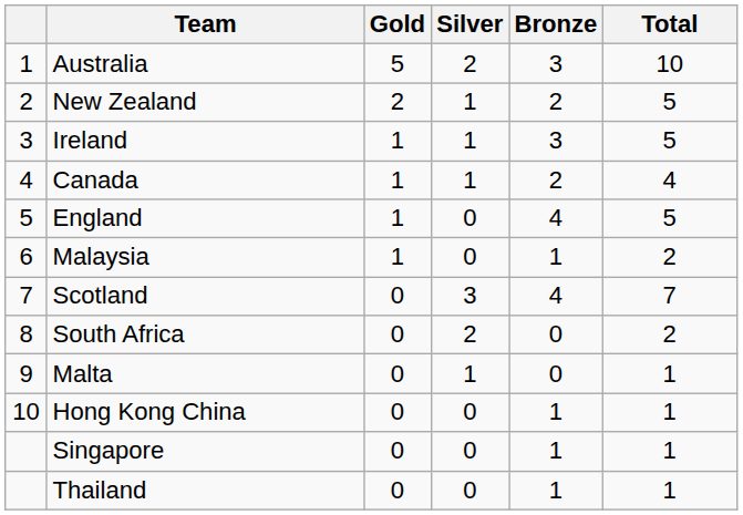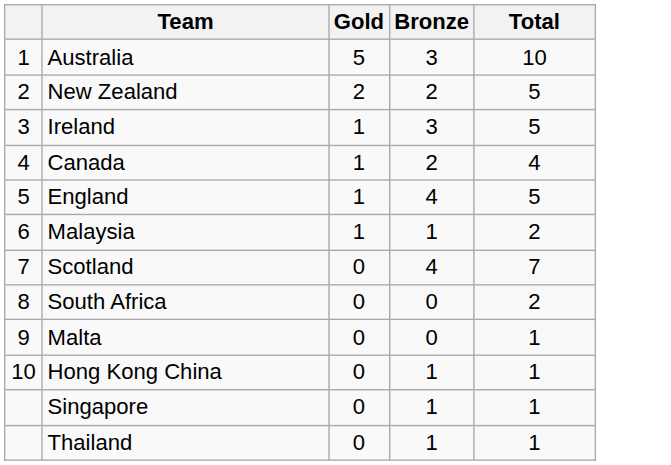- column: Silver | 2 | 1 | 1 | 1 | 0 | 0 | 3 | 2 | 1 | 0 | 0 | 0
